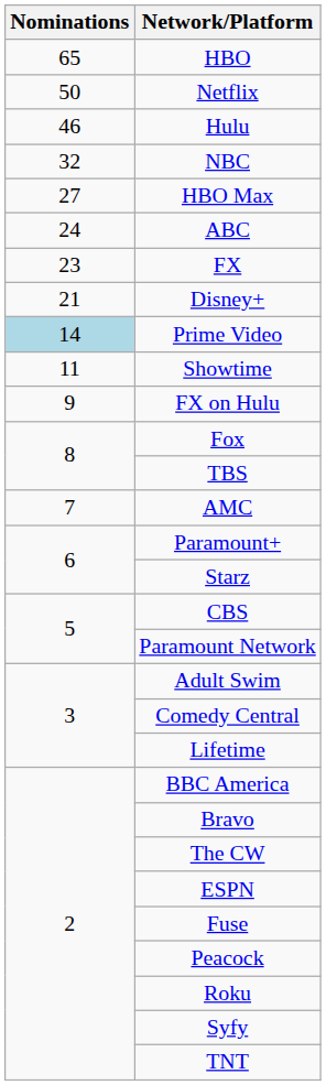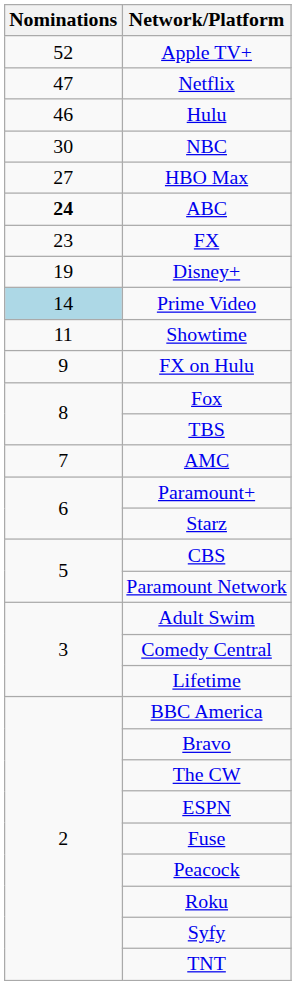- row: 65 | HBO
+ row: 52 | Apple TV+
Netflix | Nominations: 50 -> 47
NBC | Nominations: 32 -> 30
ABC | Nominations: normal -> bold
Disney+ | Nominations: 21 -> 19
